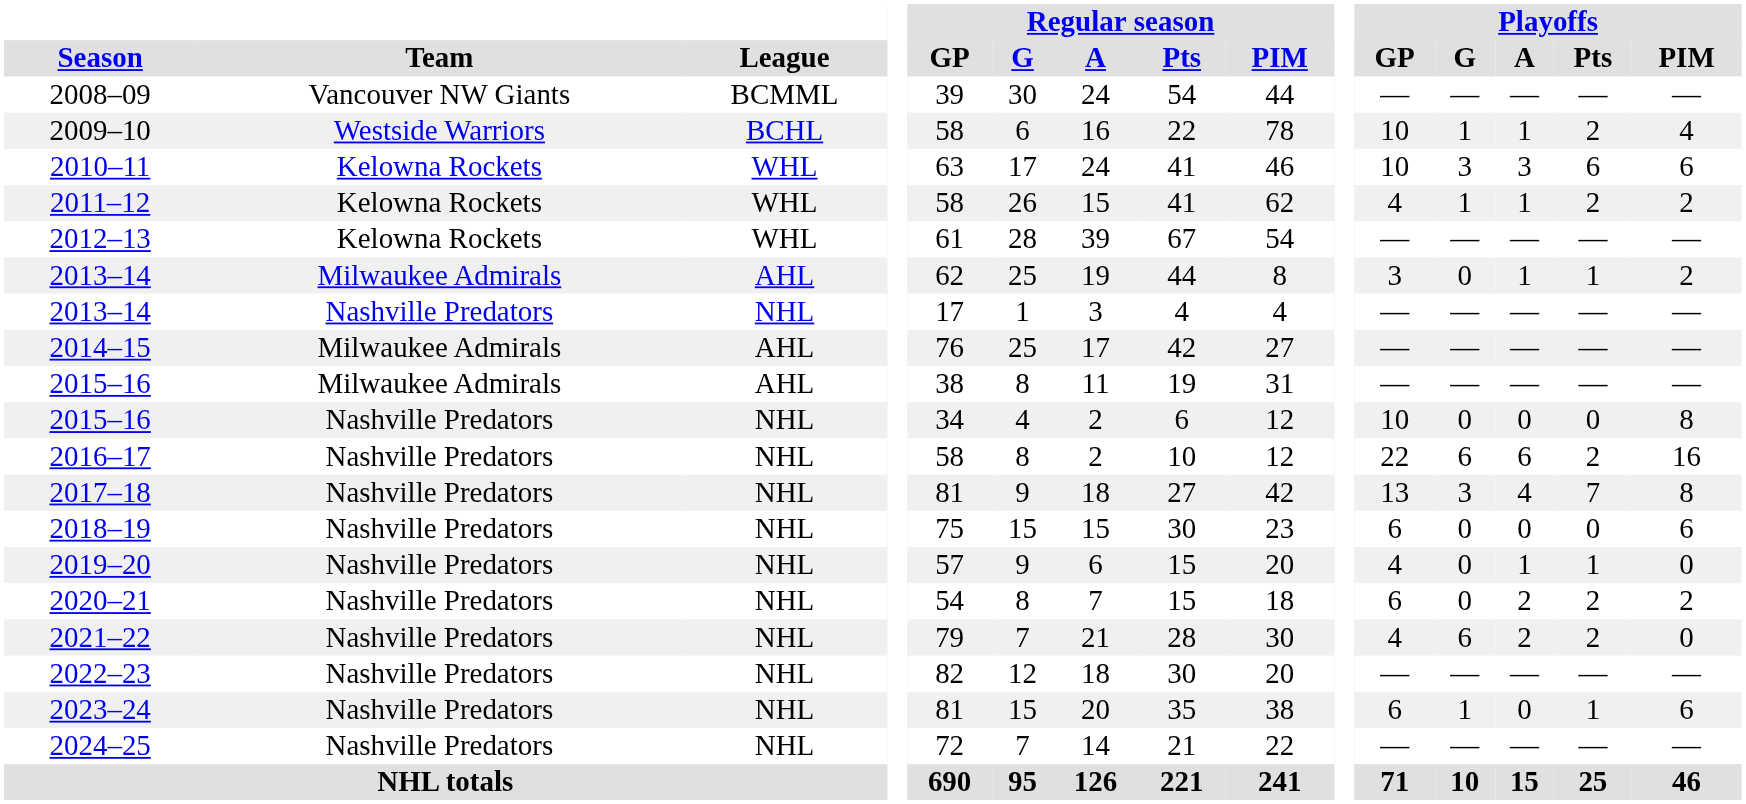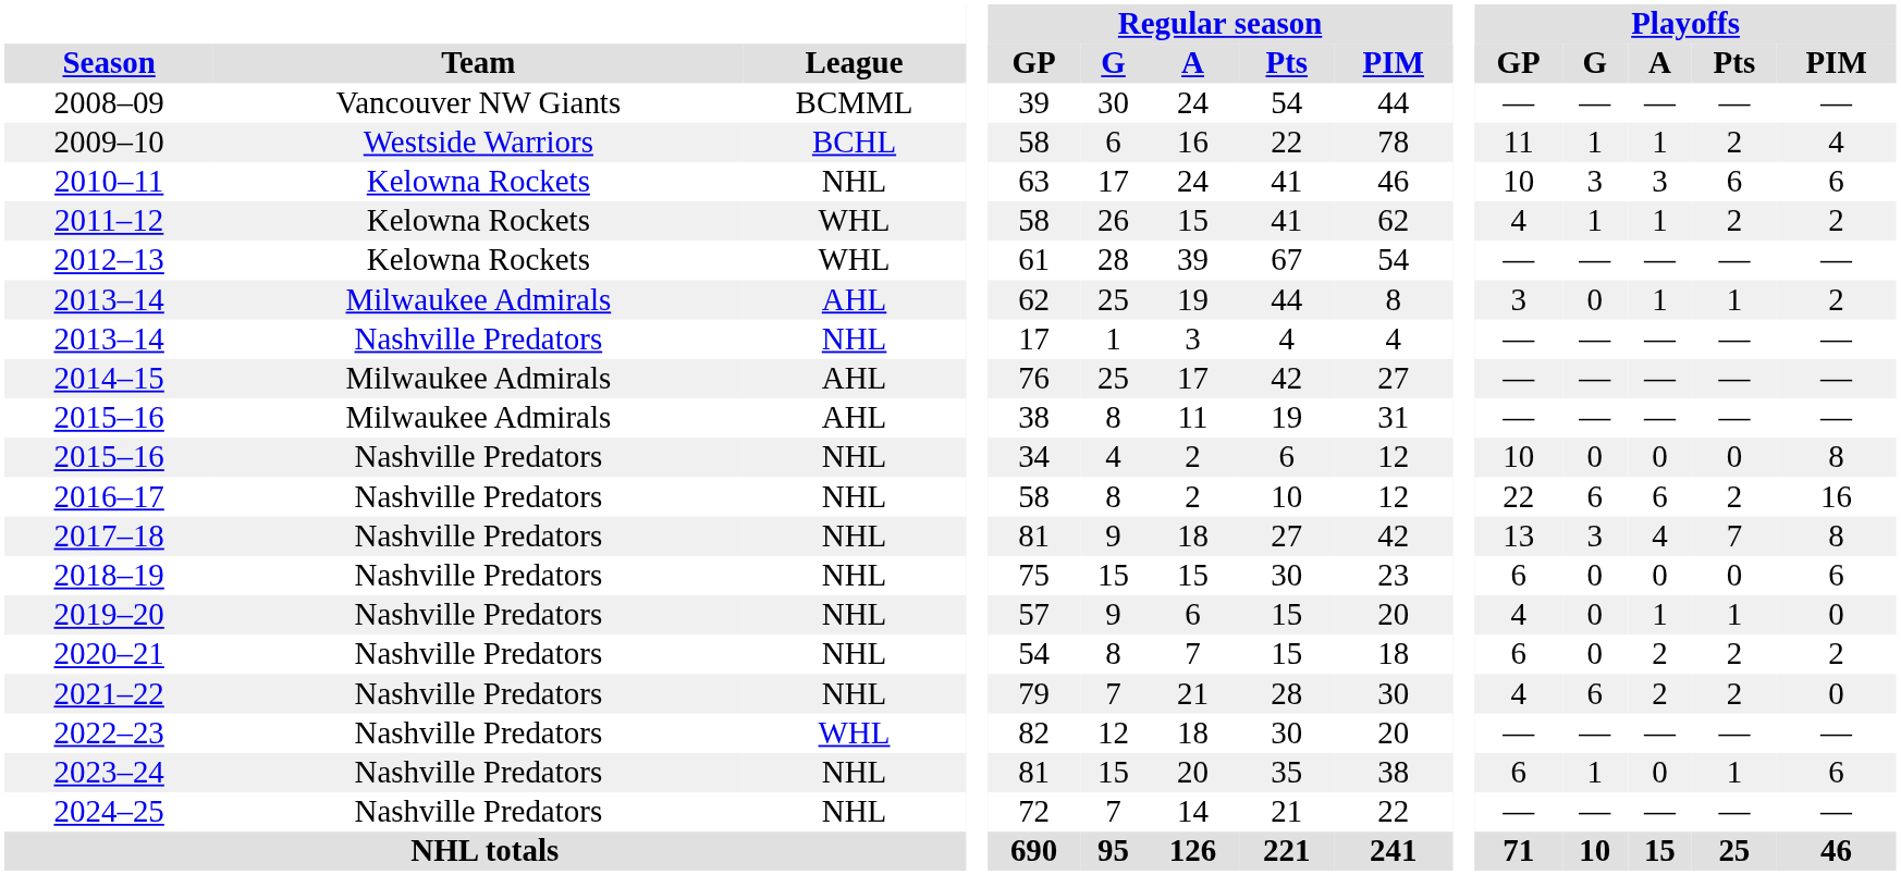2009–10 | Playoffs / GP: 10 -> 11
2010–11 | League: WHL -> NHL
2022–23 | League: NHL -> WHL
